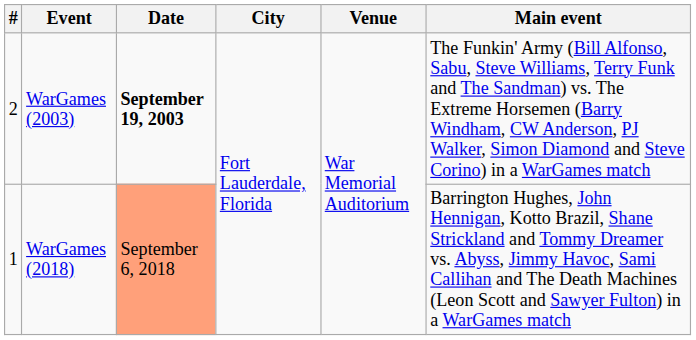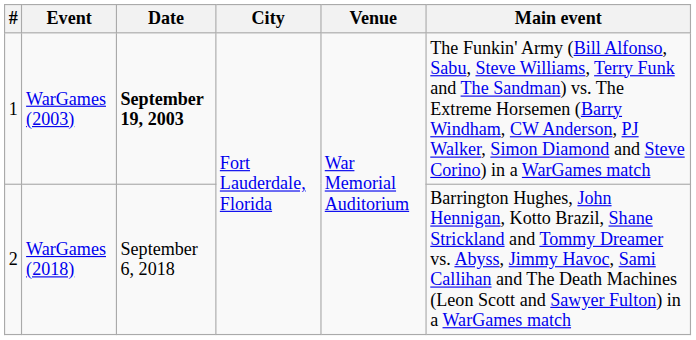WarGames (2003) | #: 2 -> 1
WarGames (2018) | #: 1 -> 2
WarGames (2018) | Date: lightsalmon background -> no background
